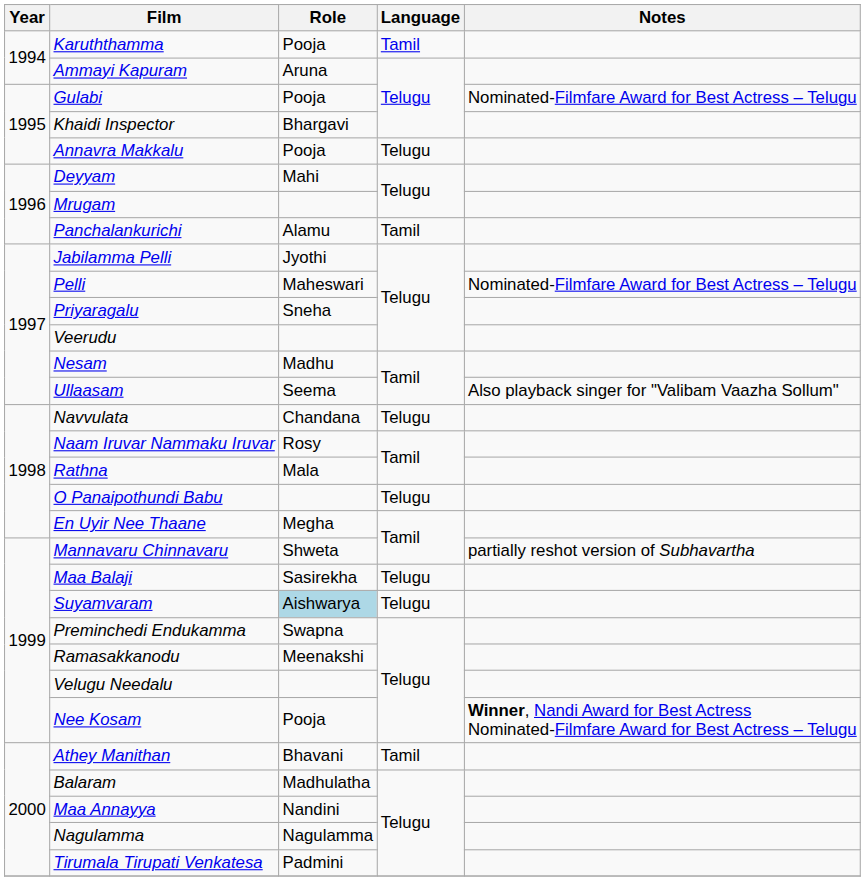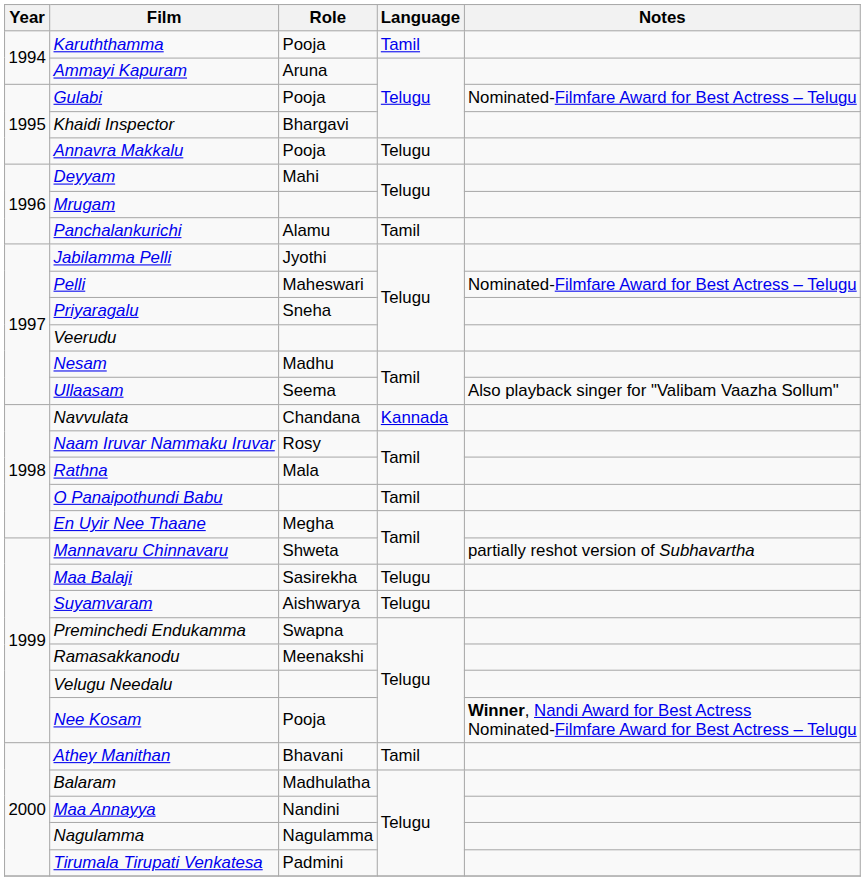Navvulata | Language: Telugu -> Kannada
O Panaipothundi Babu | Language: Telugu -> Tamil
Suyamvaram | Role: lightblue background -> no background
